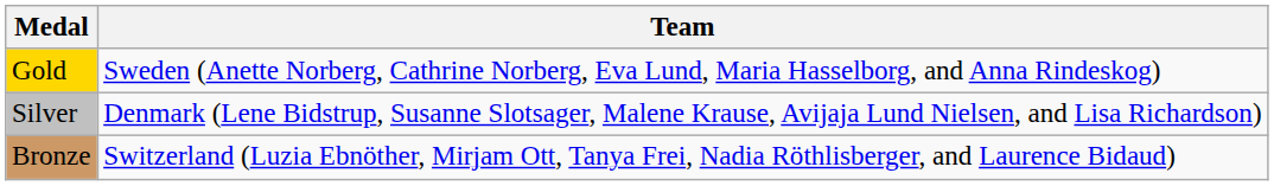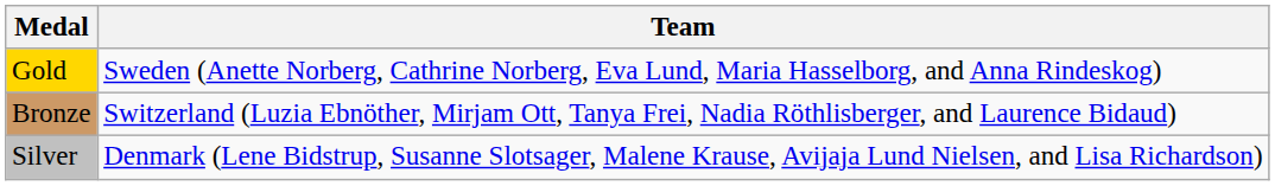rows swapped: Silver <-> Bronze
